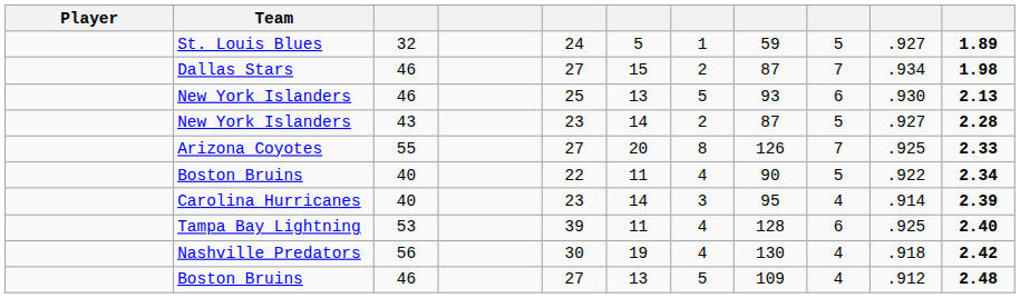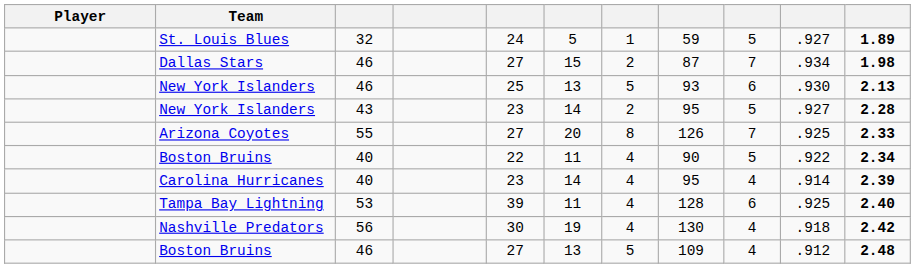New York Islanders / 43 | column 8: 87 -> 95
Carolina Hurricanes | column 7: 3 -> 4
